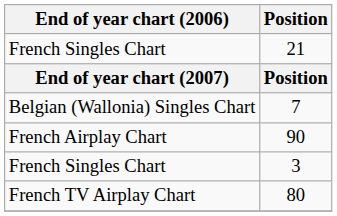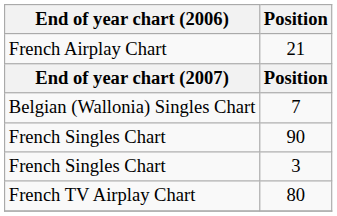21 | End of year chart (2006): French Singles Chart -> French Airplay Chart
90 | End of year chart (2006): French Airplay Chart -> French Singles Chart
